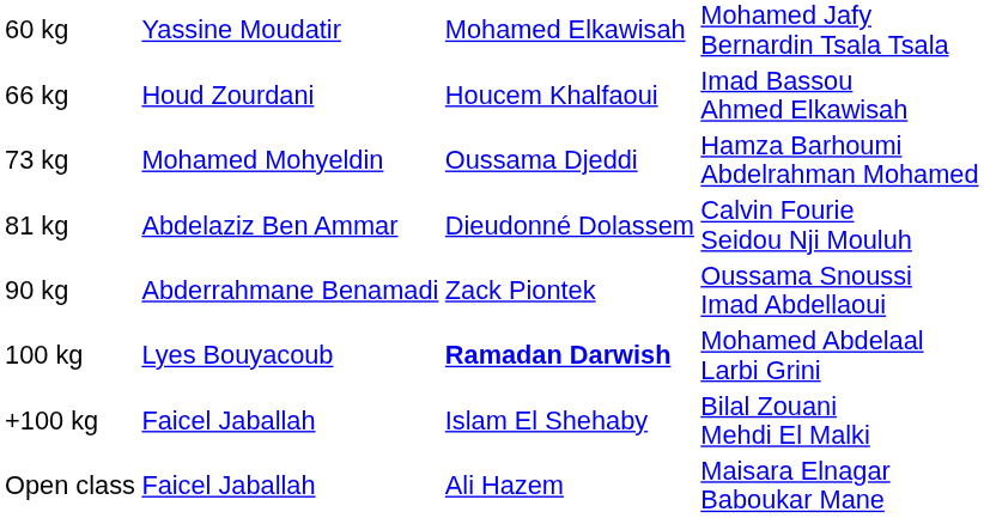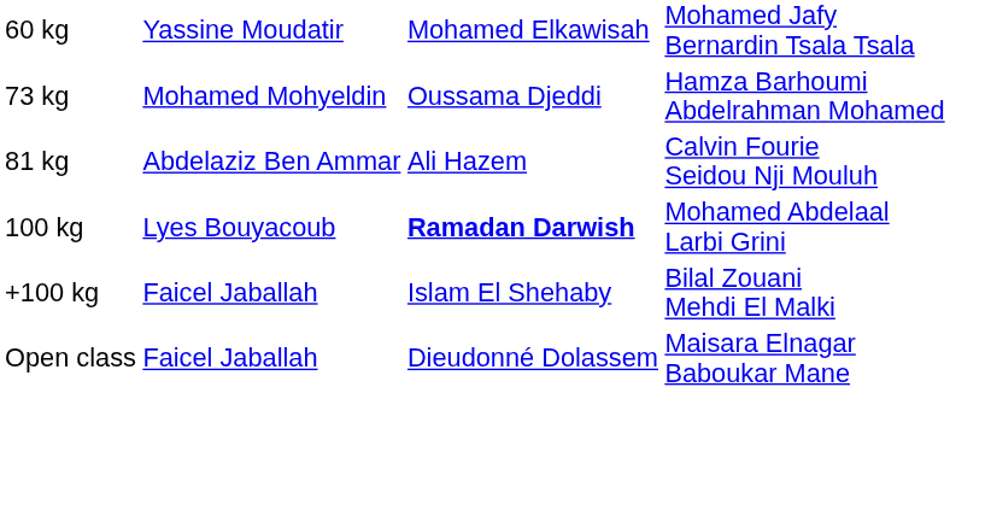- row: 66 kg | Houd Zourdani | Houcem Khalfaoui | Imad Bassou Ahmed Elkawisah
81 kg | column 3: Dieudonné Dolassem -> Ali Hazem
- row: 90 kg | Abderrahmane Benamadi | Zack Piontek | Oussama Snoussi Imad Abdellaoui
Open class | column 3: Ali Hazem -> Dieudonné Dolassem
